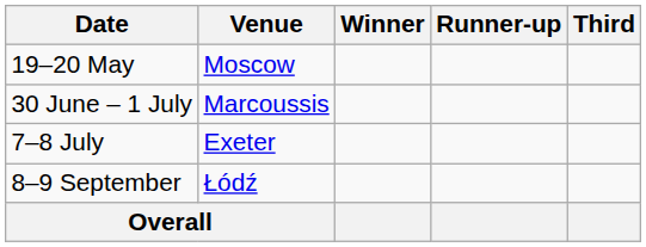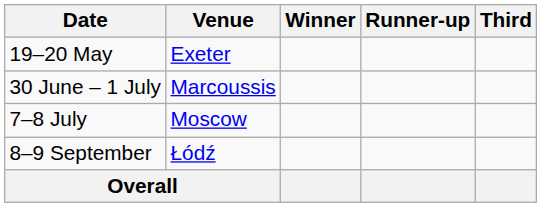19–20 May | Venue: Moscow -> Exeter
7–8 July | Venue: Exeter -> Moscow
